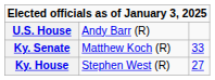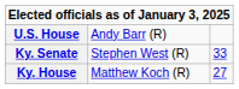Ky. Senate | column 2: Matthew Koch (R) -> Stephen West (R)
Ky. House | column 2: Stephen West (R) -> Matthew Koch (R)
